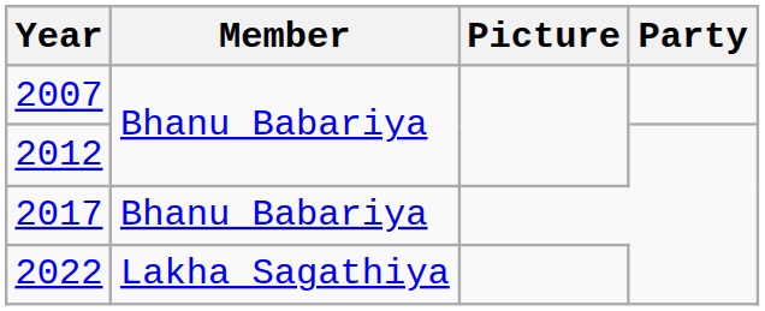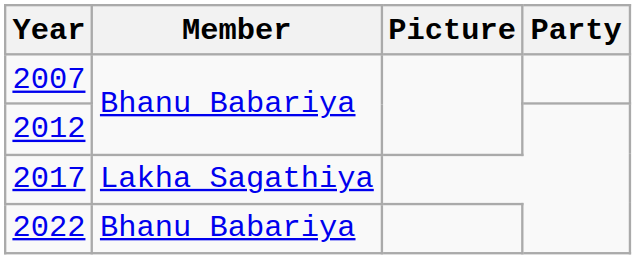2017 | Member: Bhanu Babariya -> Lakha Sagathiya
2022 | Member: Lakha Sagathiya -> Bhanu Babariya
